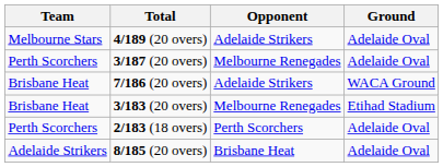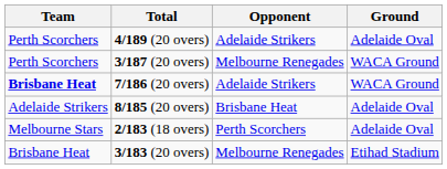4/189 (20 overs) | Team: Melbourne Stars -> Perth Scorchers
3/187 (20 overs) | Ground: Adelaide Oval -> WACA Ground
7/186 (20 overs) | Team: normal -> bold
rows swapped: 8/185 (20 overs) <-> 3/183 (20 overs)
2/183 (18 overs) | Team: Perth Scorchers -> Melbourne Stars
